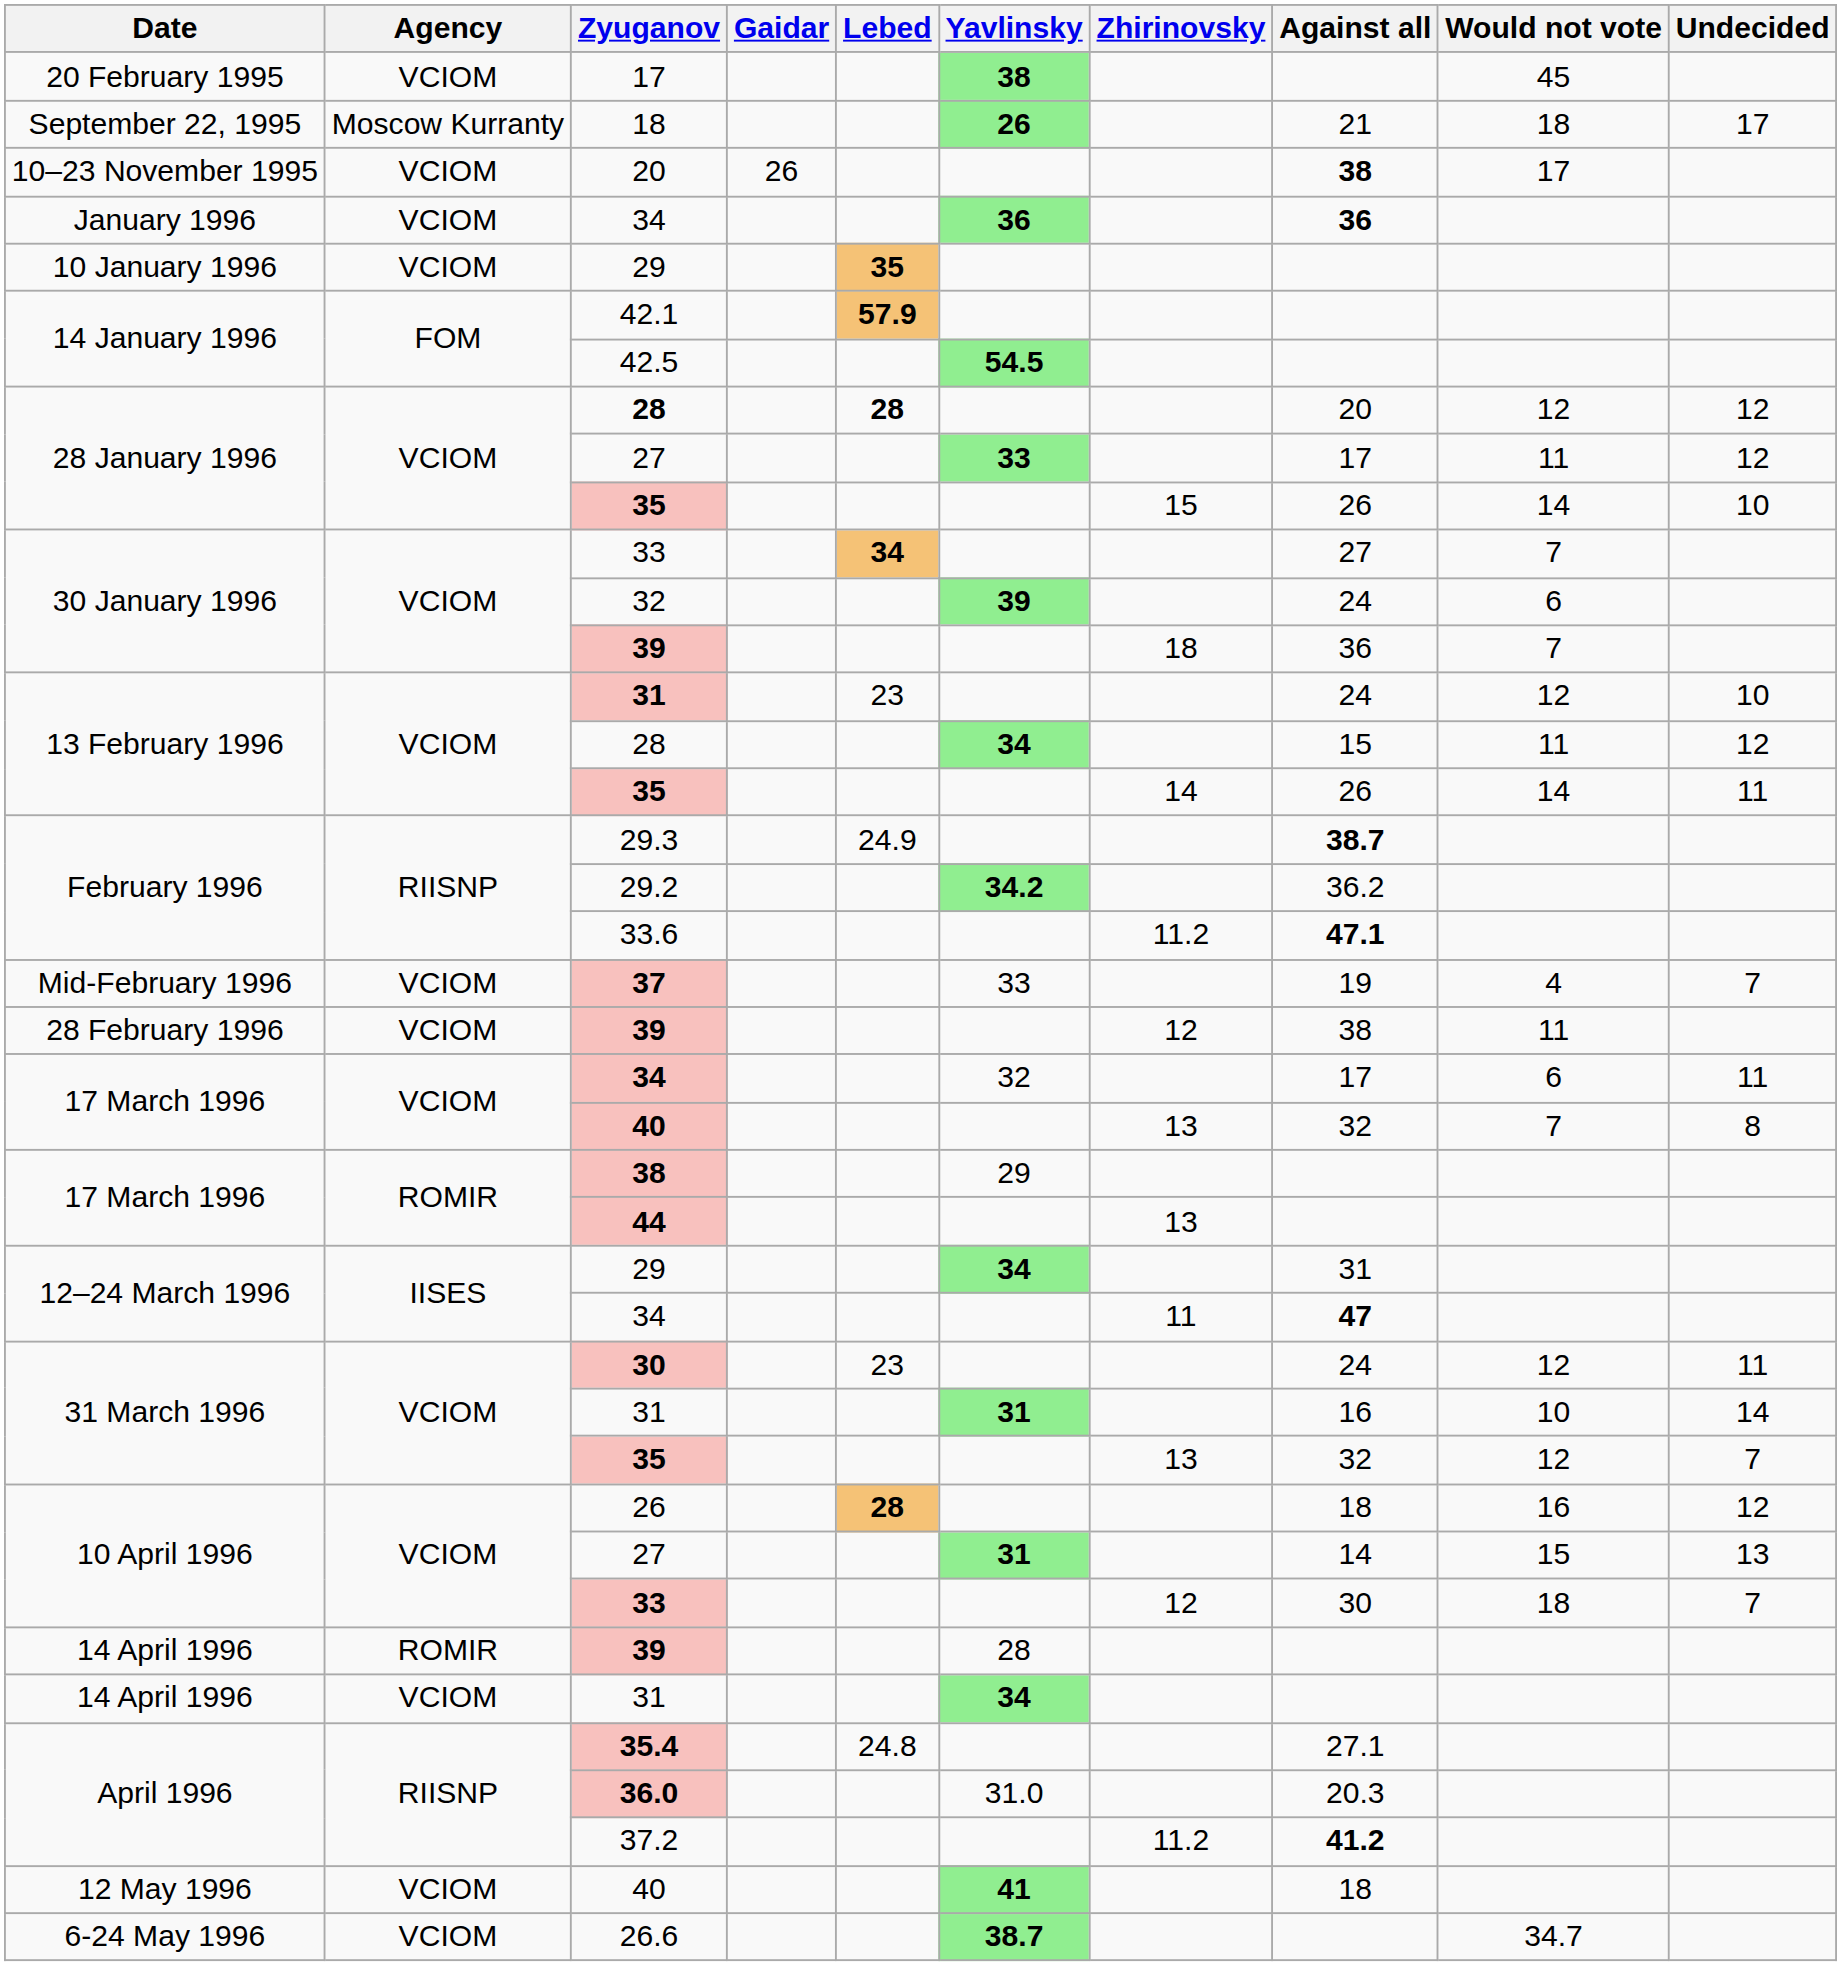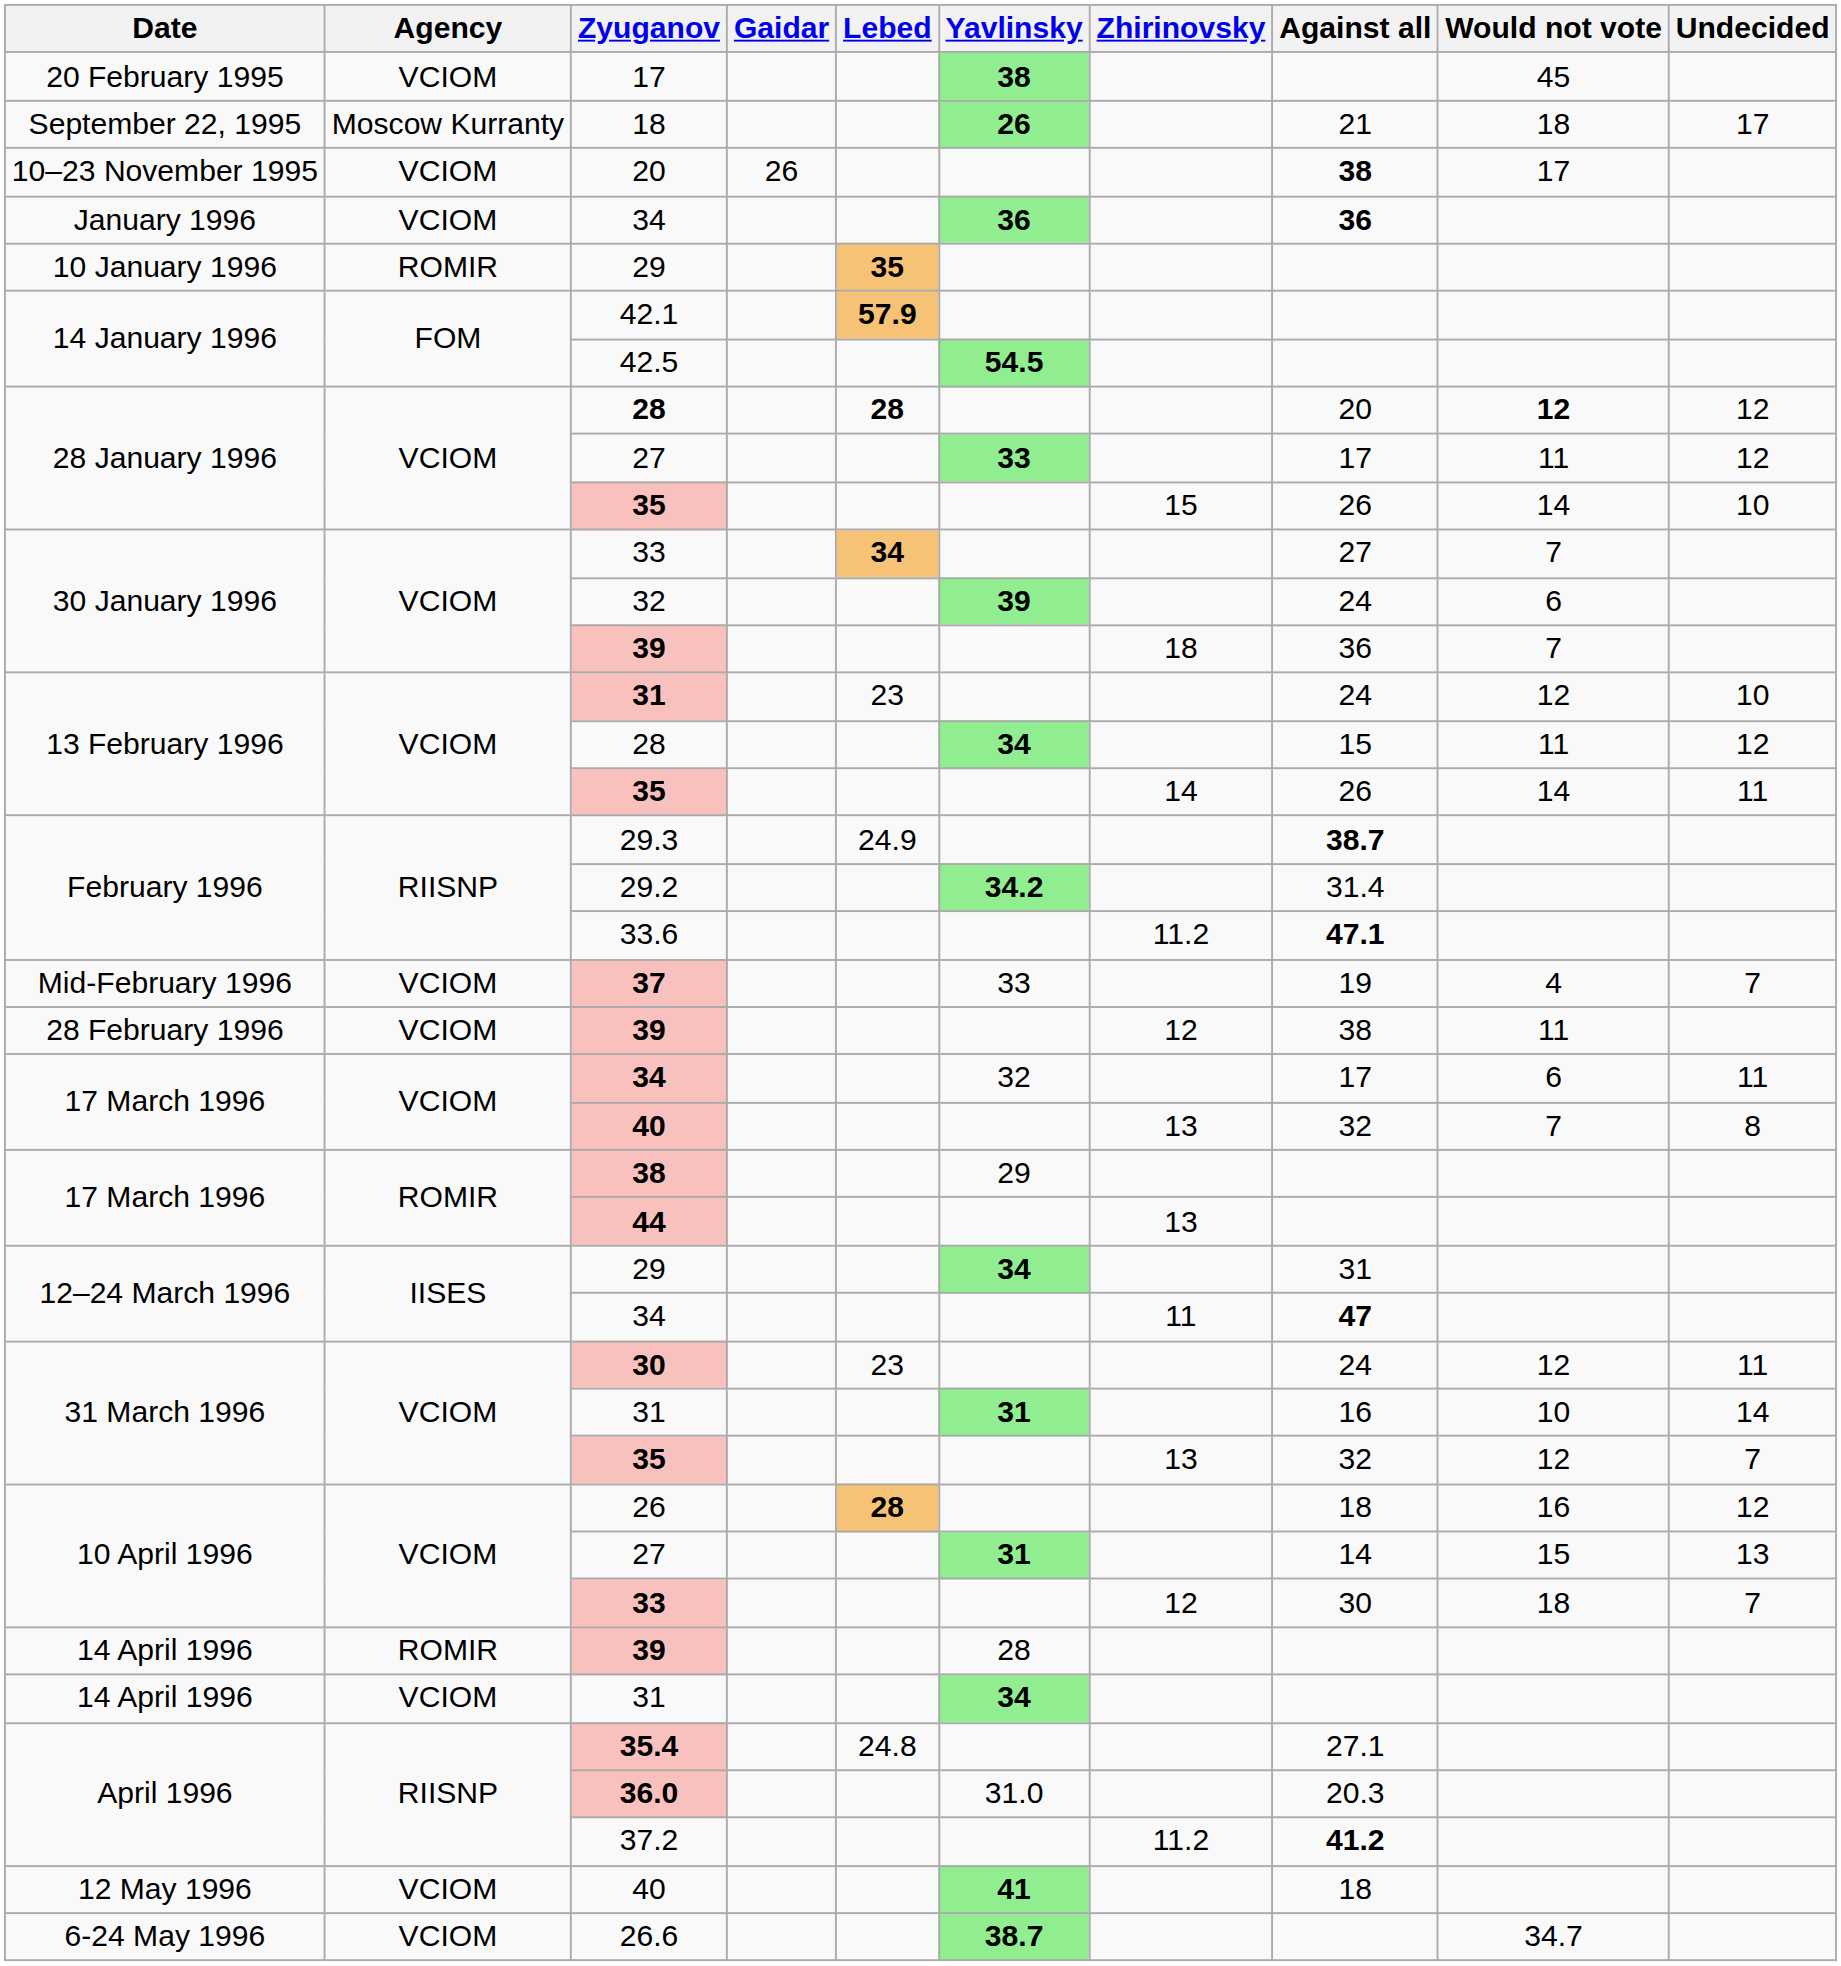10 January 1996 / 29 | Agency: VCIOM -> ROMIR
28 January 1996 / 28 | Would not vote: normal -> bold
29.2 | Against all: 36.2 -> 31.4
